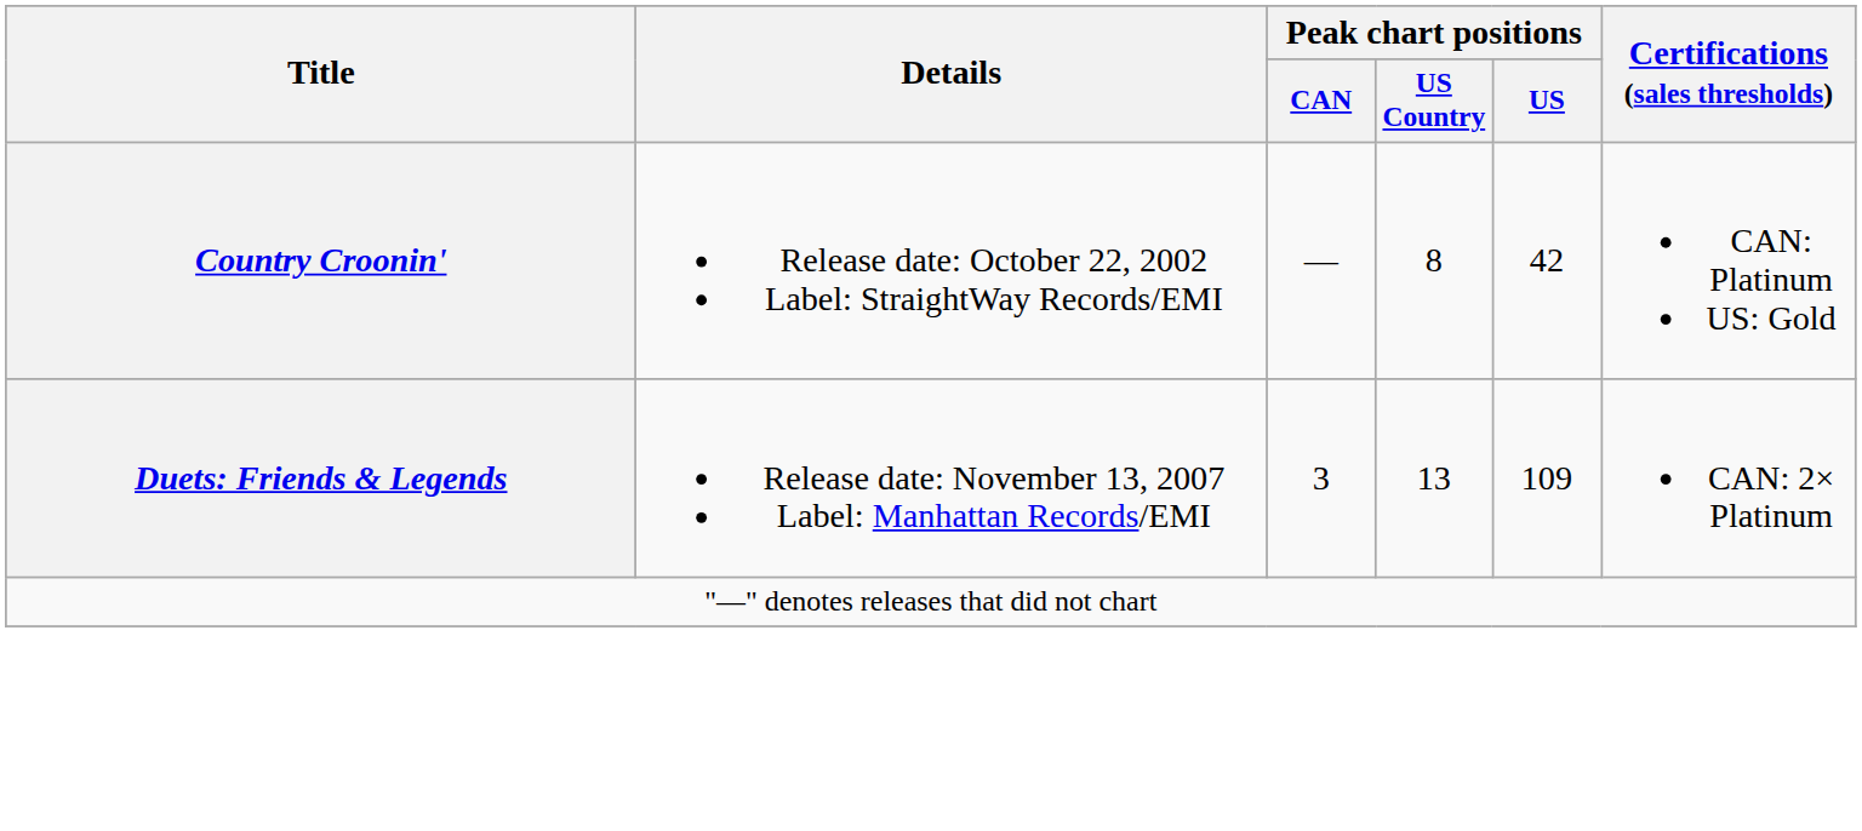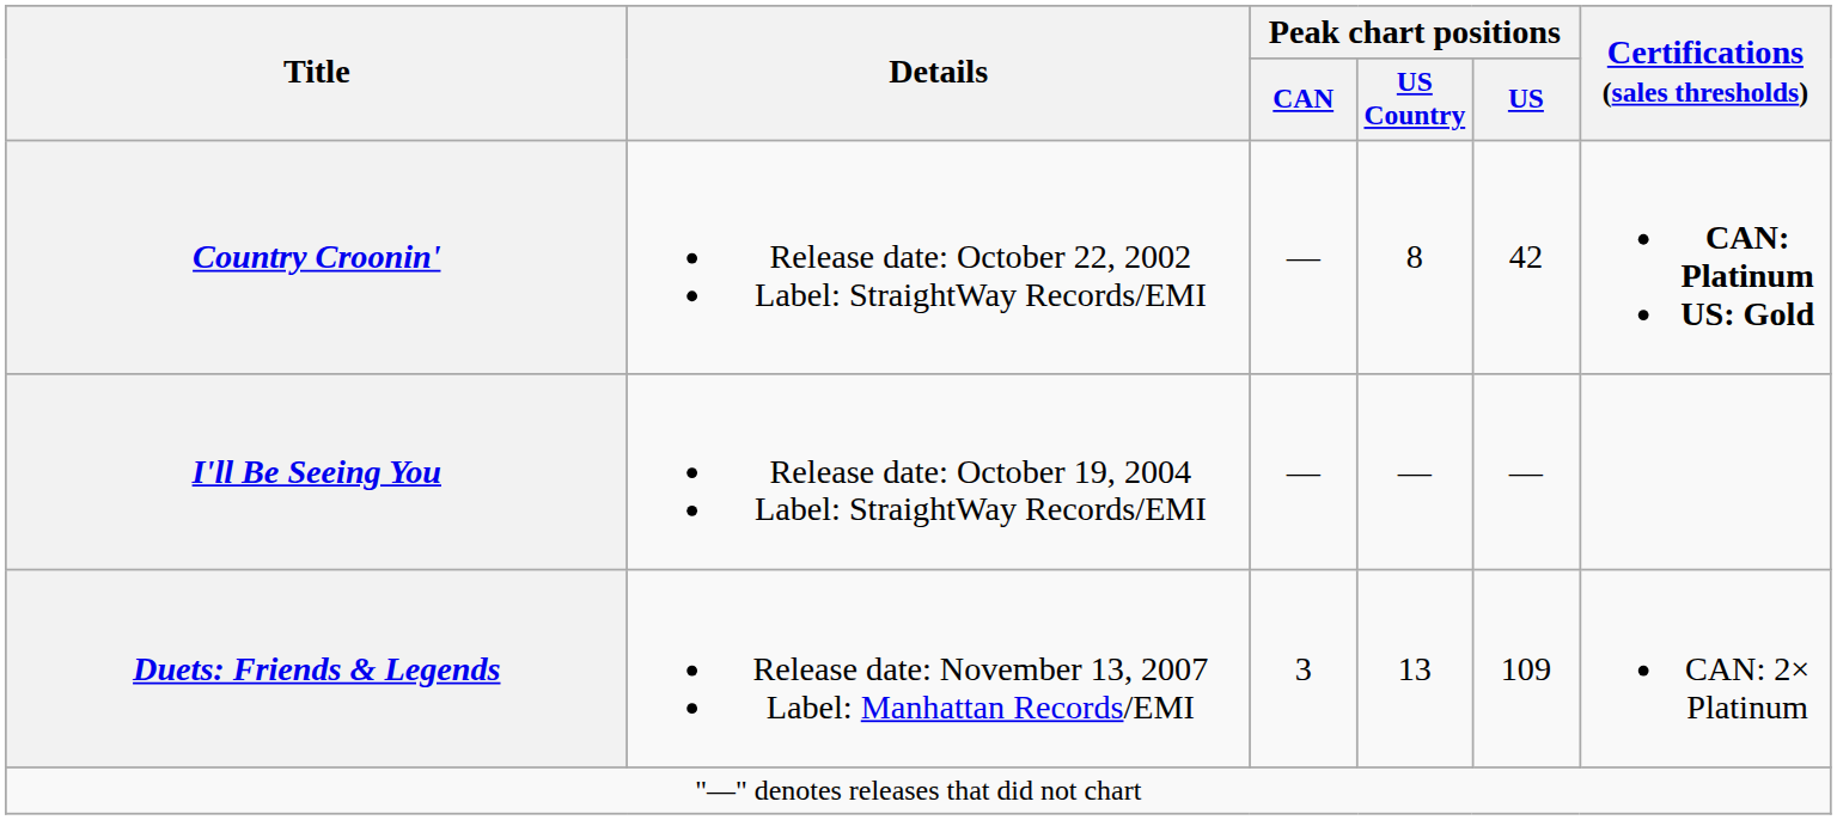Country Croonin' | Certifications (sales thresholds): normal -> bold
+ row: I'll Be Seeing You | Release date: October 19, 2004 Label: StraightWay Records/EMI | — | — | —
